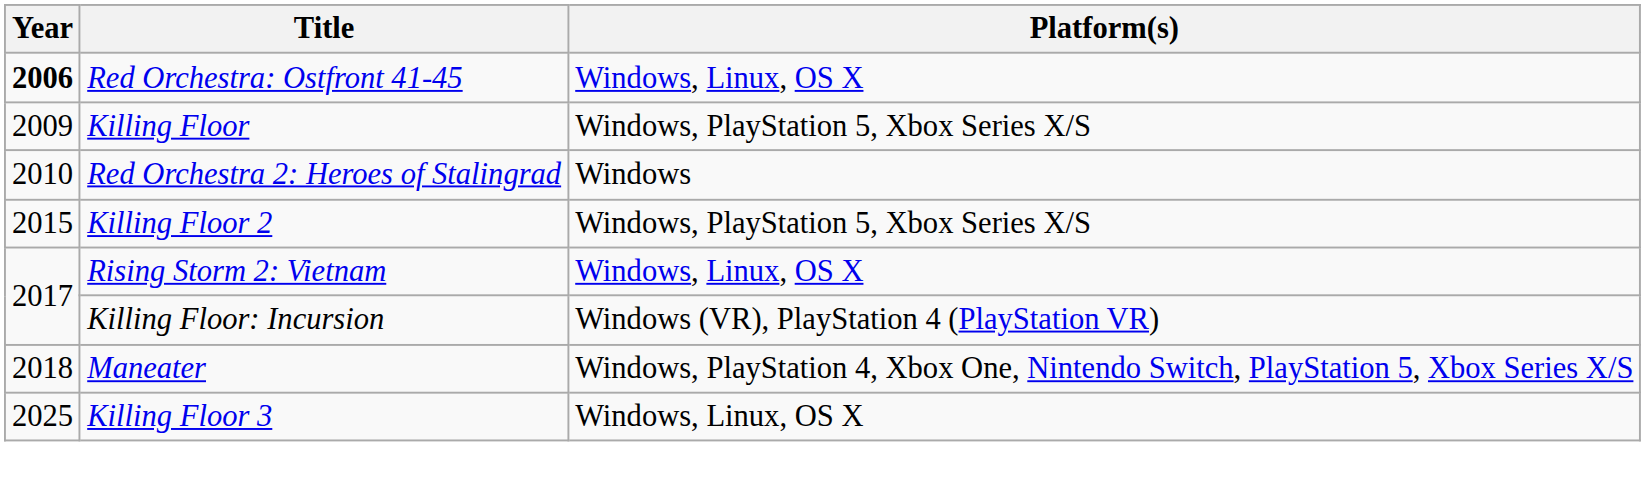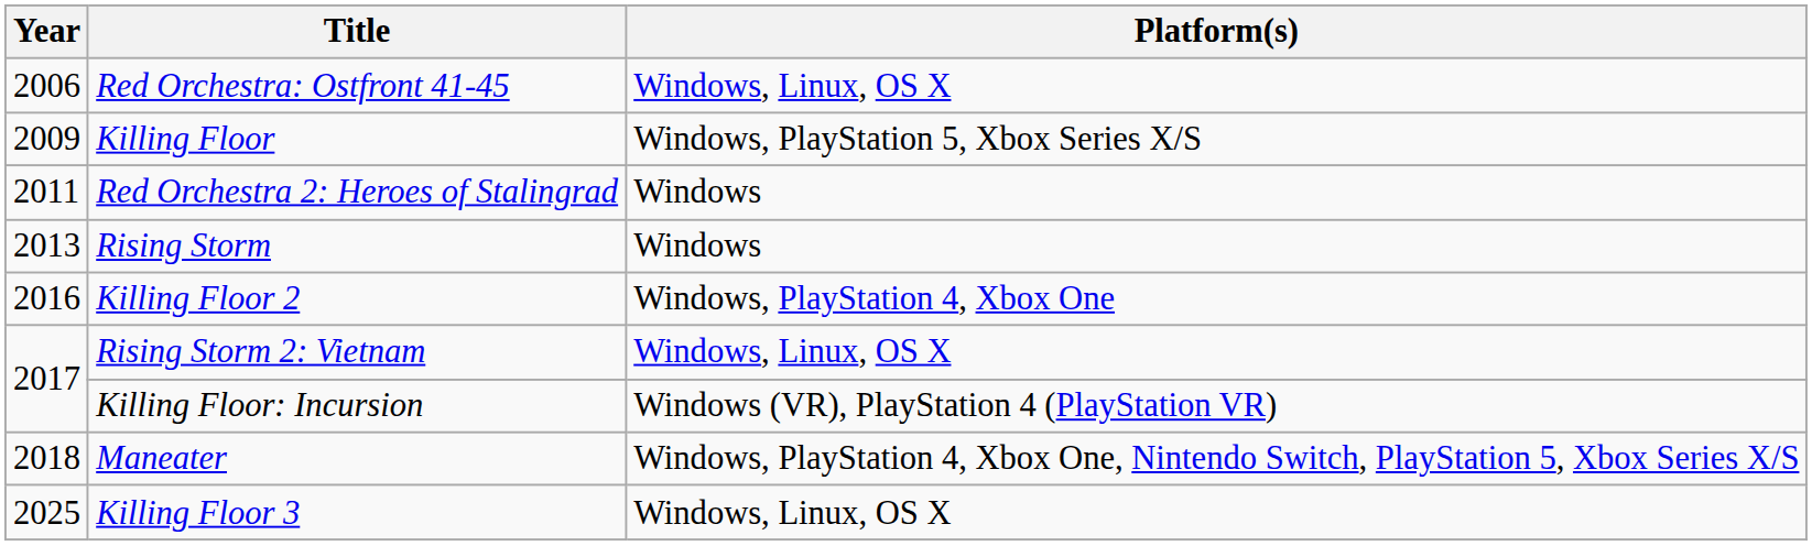Red Orchestra: Ostfront 41-45 | Year: bold -> normal
Red Orchestra 2: Heroes of Stalingrad | Year: 2010 -> 2011
+ row: 2013 | Rising Storm | Windows
Killing Floor 2 | Year: 2015 -> 2016
Killing Floor 2 | Platform(s): Windows, PlayStation 5, Xbox Series X/S -> Windows, PlayStation 4, Xbox One
